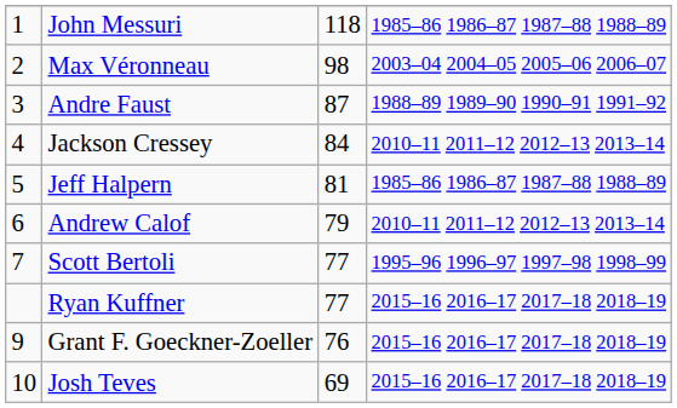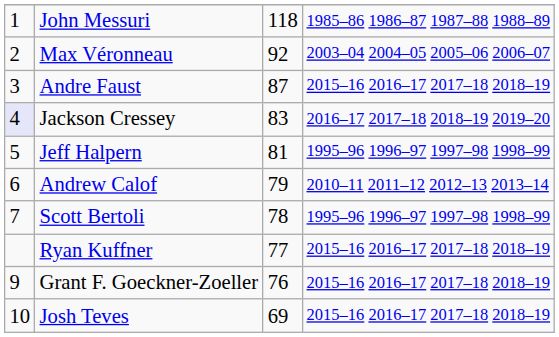Max Véronneau | column 3: 98 -> 92
Andre Faust | column 4: 1988–89 1989–90 1990–91 1991–92 -> 2015–16 2016–17 2017–18 2018–19
Jackson Cressey | column 1: no background -> lavender background
Jackson Cressey | column 3: 84 -> 83
Jackson Cressey | column 4: 2010–11 2011–12 2012–13 2013–14 -> 2016–17 2017–18 2018–19 2019–20
Jeff Halpern | column 4: 1985–86 1986–87 1987–88 1988–89 -> 1995–96 1996–97 1997–98 1998–99
Scott Bertoli | column 3: 77 -> 78
